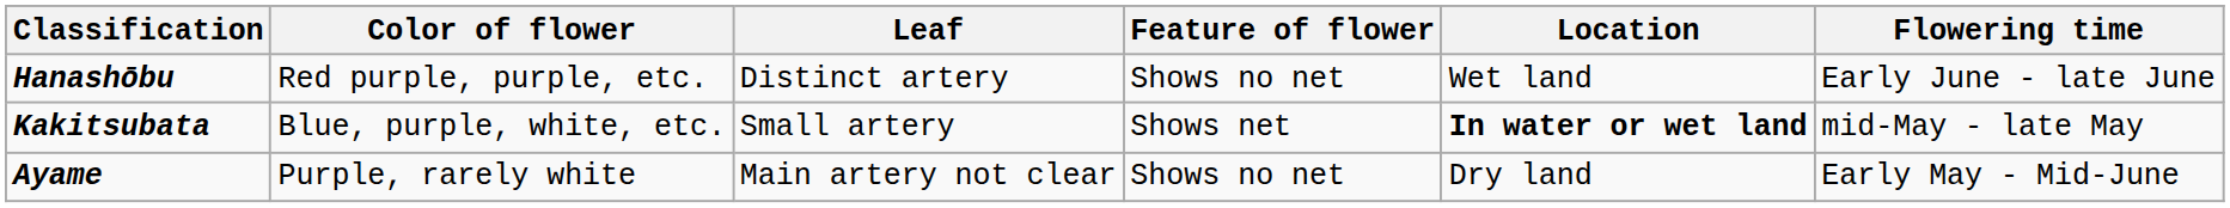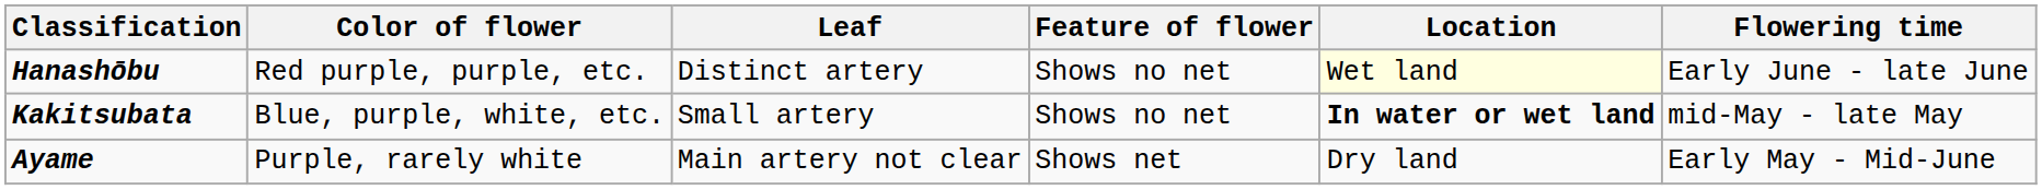Hanashōbu | Location: no background -> lightyellow background
Kakitsubata | Feature of flower: Shows net -> Shows no net
Ayame | Feature of flower: Shows no net -> Shows net
